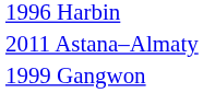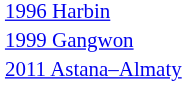rows swapped: 1999 Gangwon <-> 2011 Astana–Almaty
